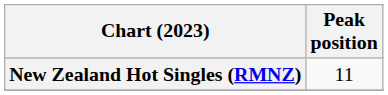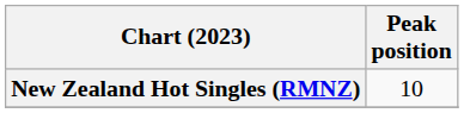New Zealand Hot Singles (RMNZ) | Peak position: 11 -> 10
